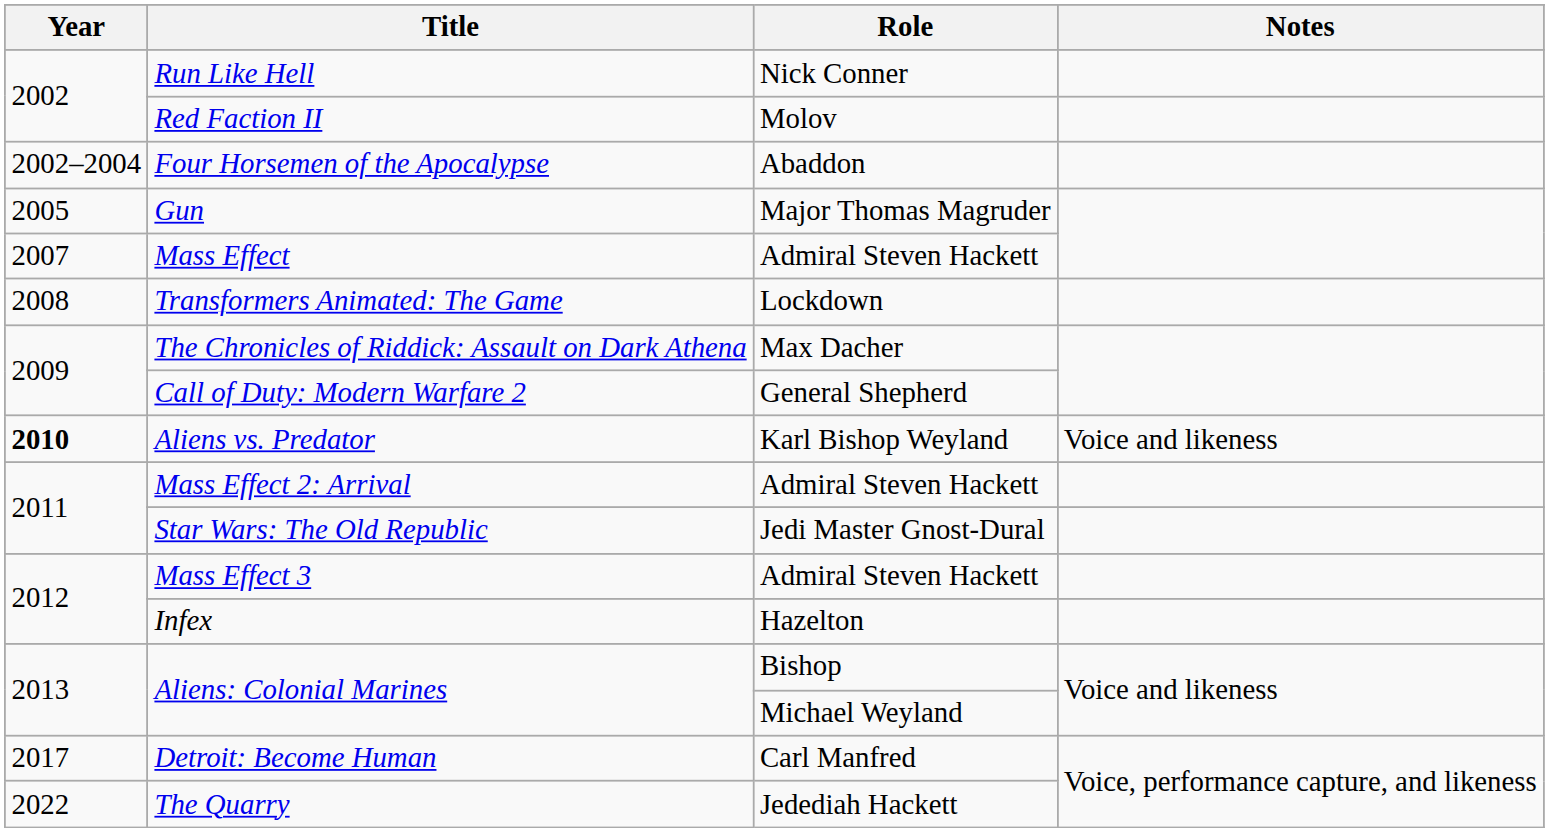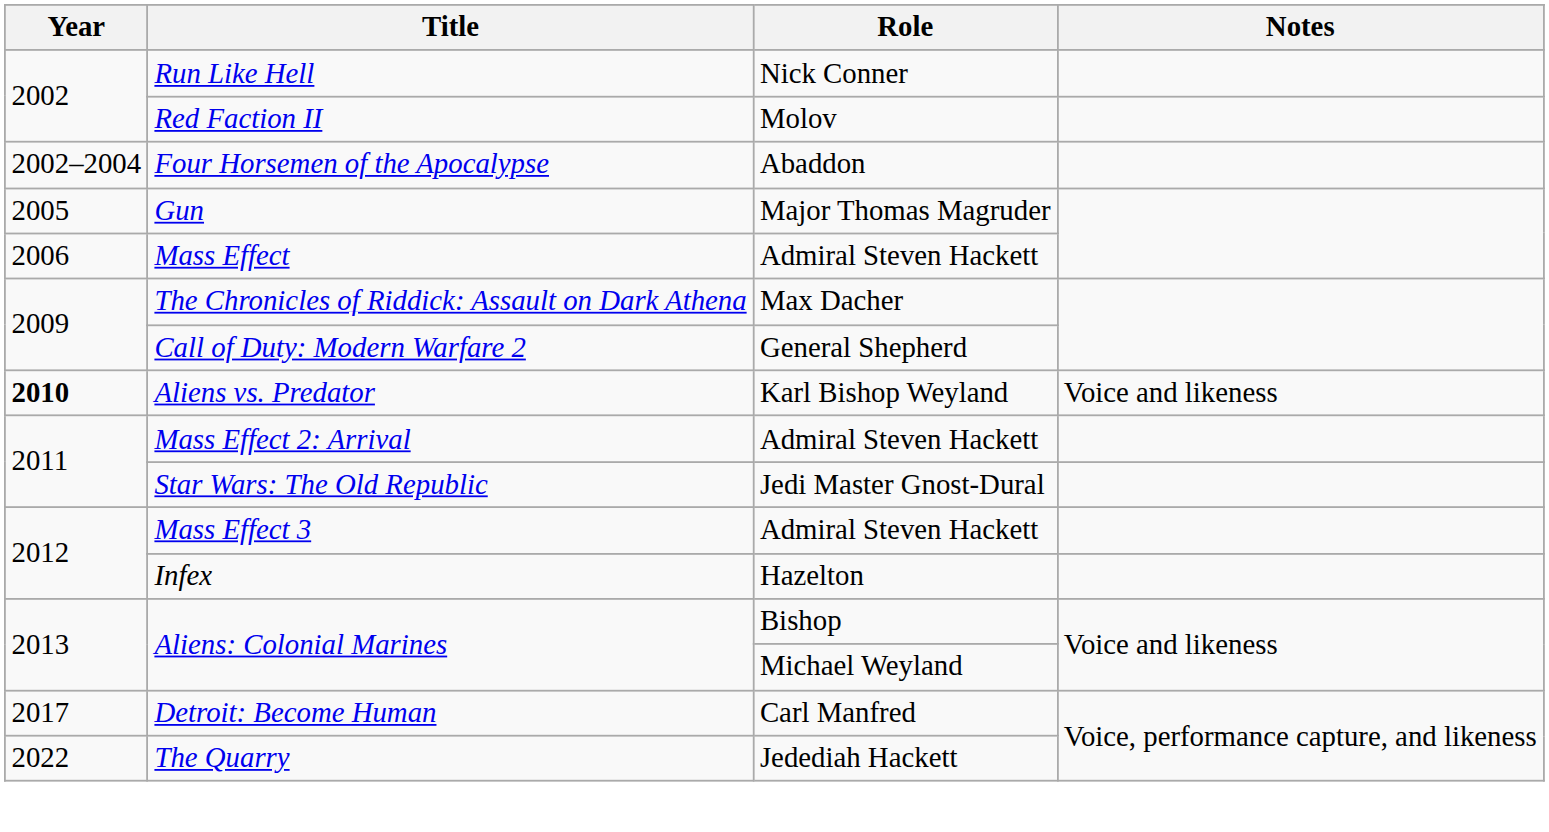Mass Effect | Year: 2007 -> 2006
- row: 2008 | Transformers Animated: The Game | Lockdown
